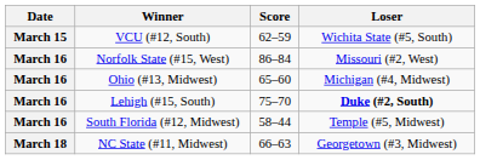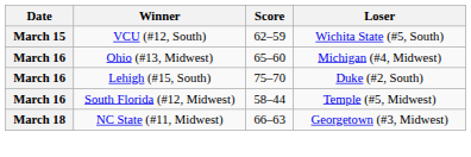- row: March 16 | Norfolk State (#15, West) | 86–84 | Missouri (#2, West)
Lehigh (#15, South) | Loser: bold -> normal
